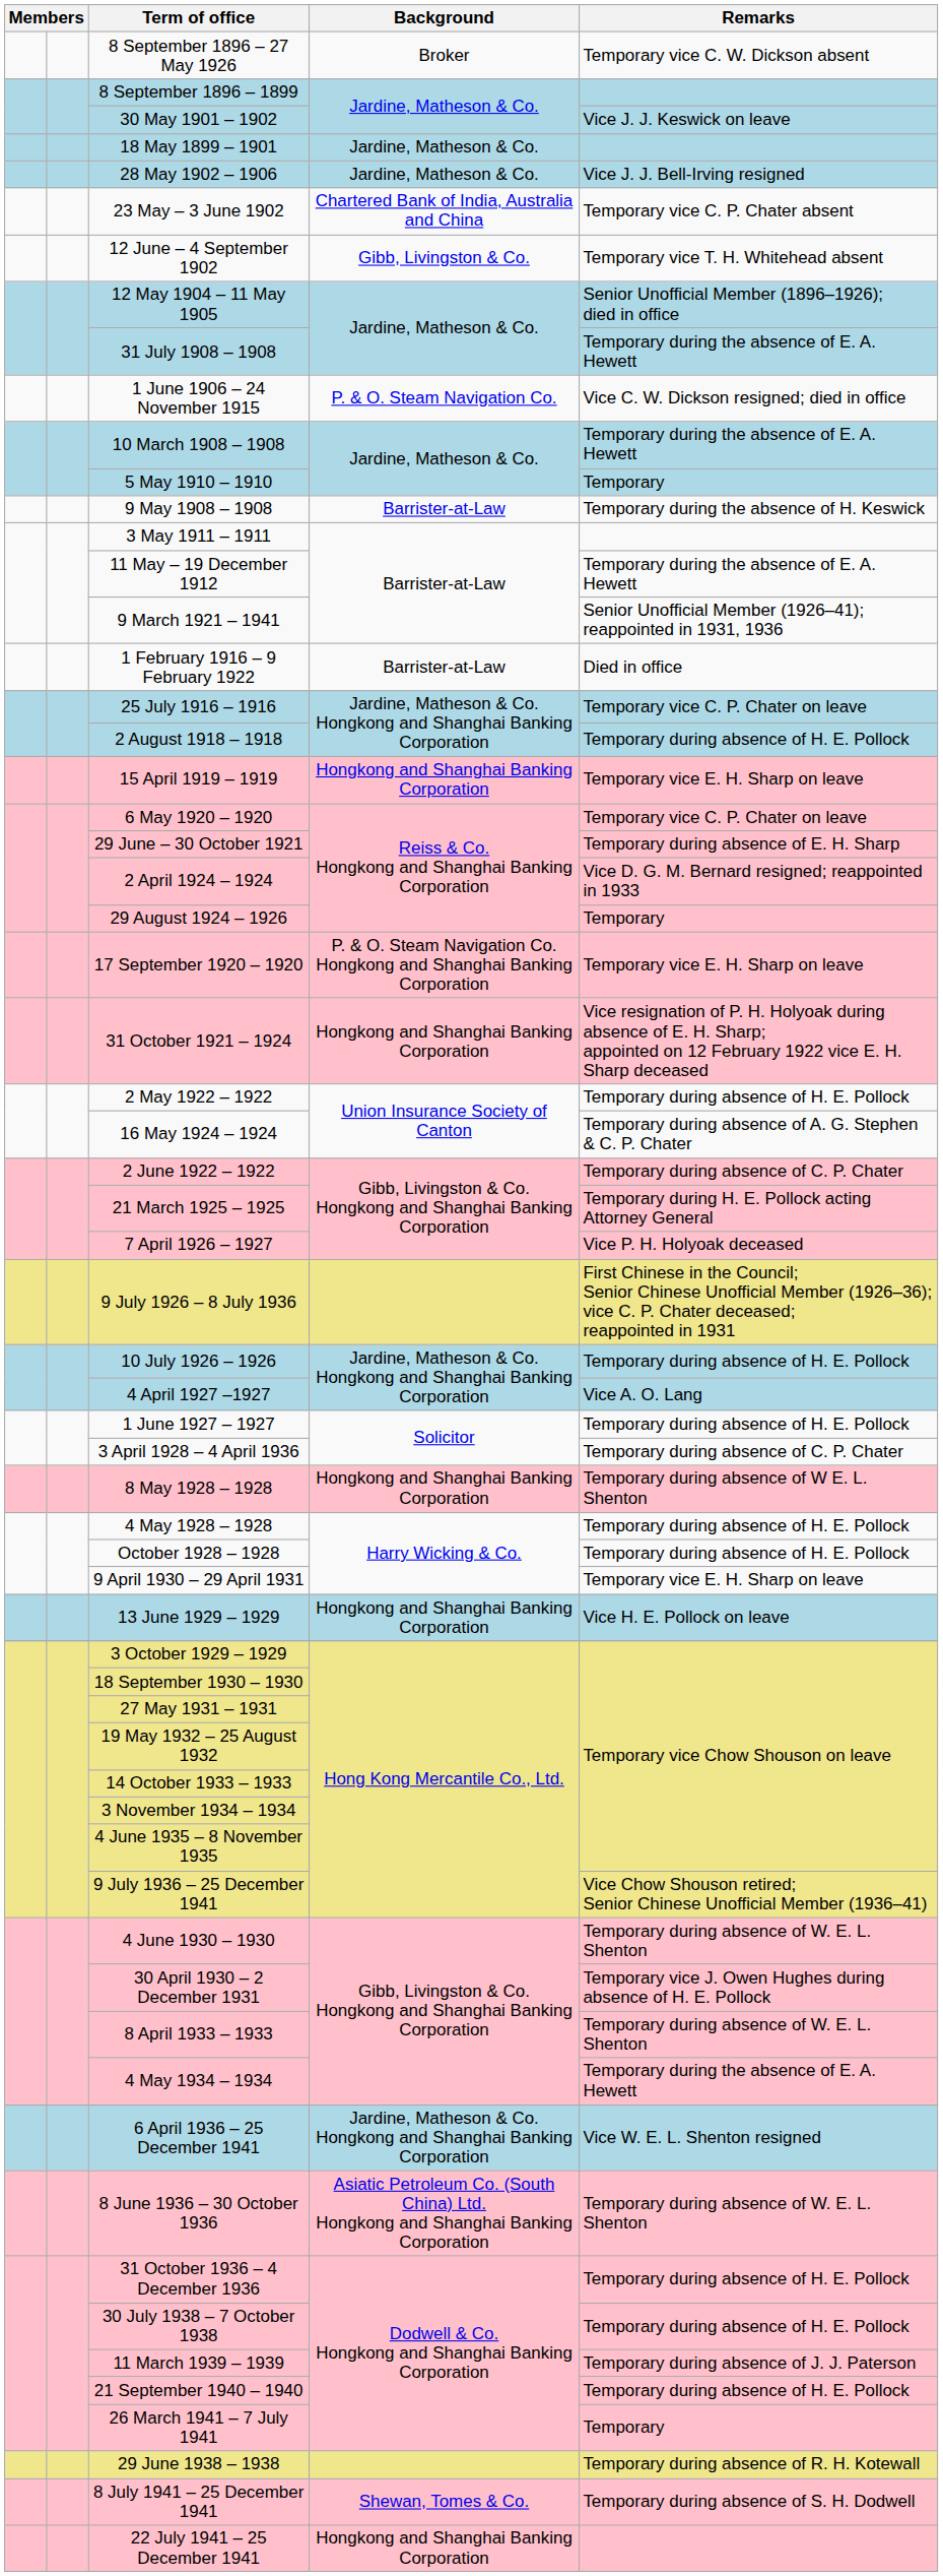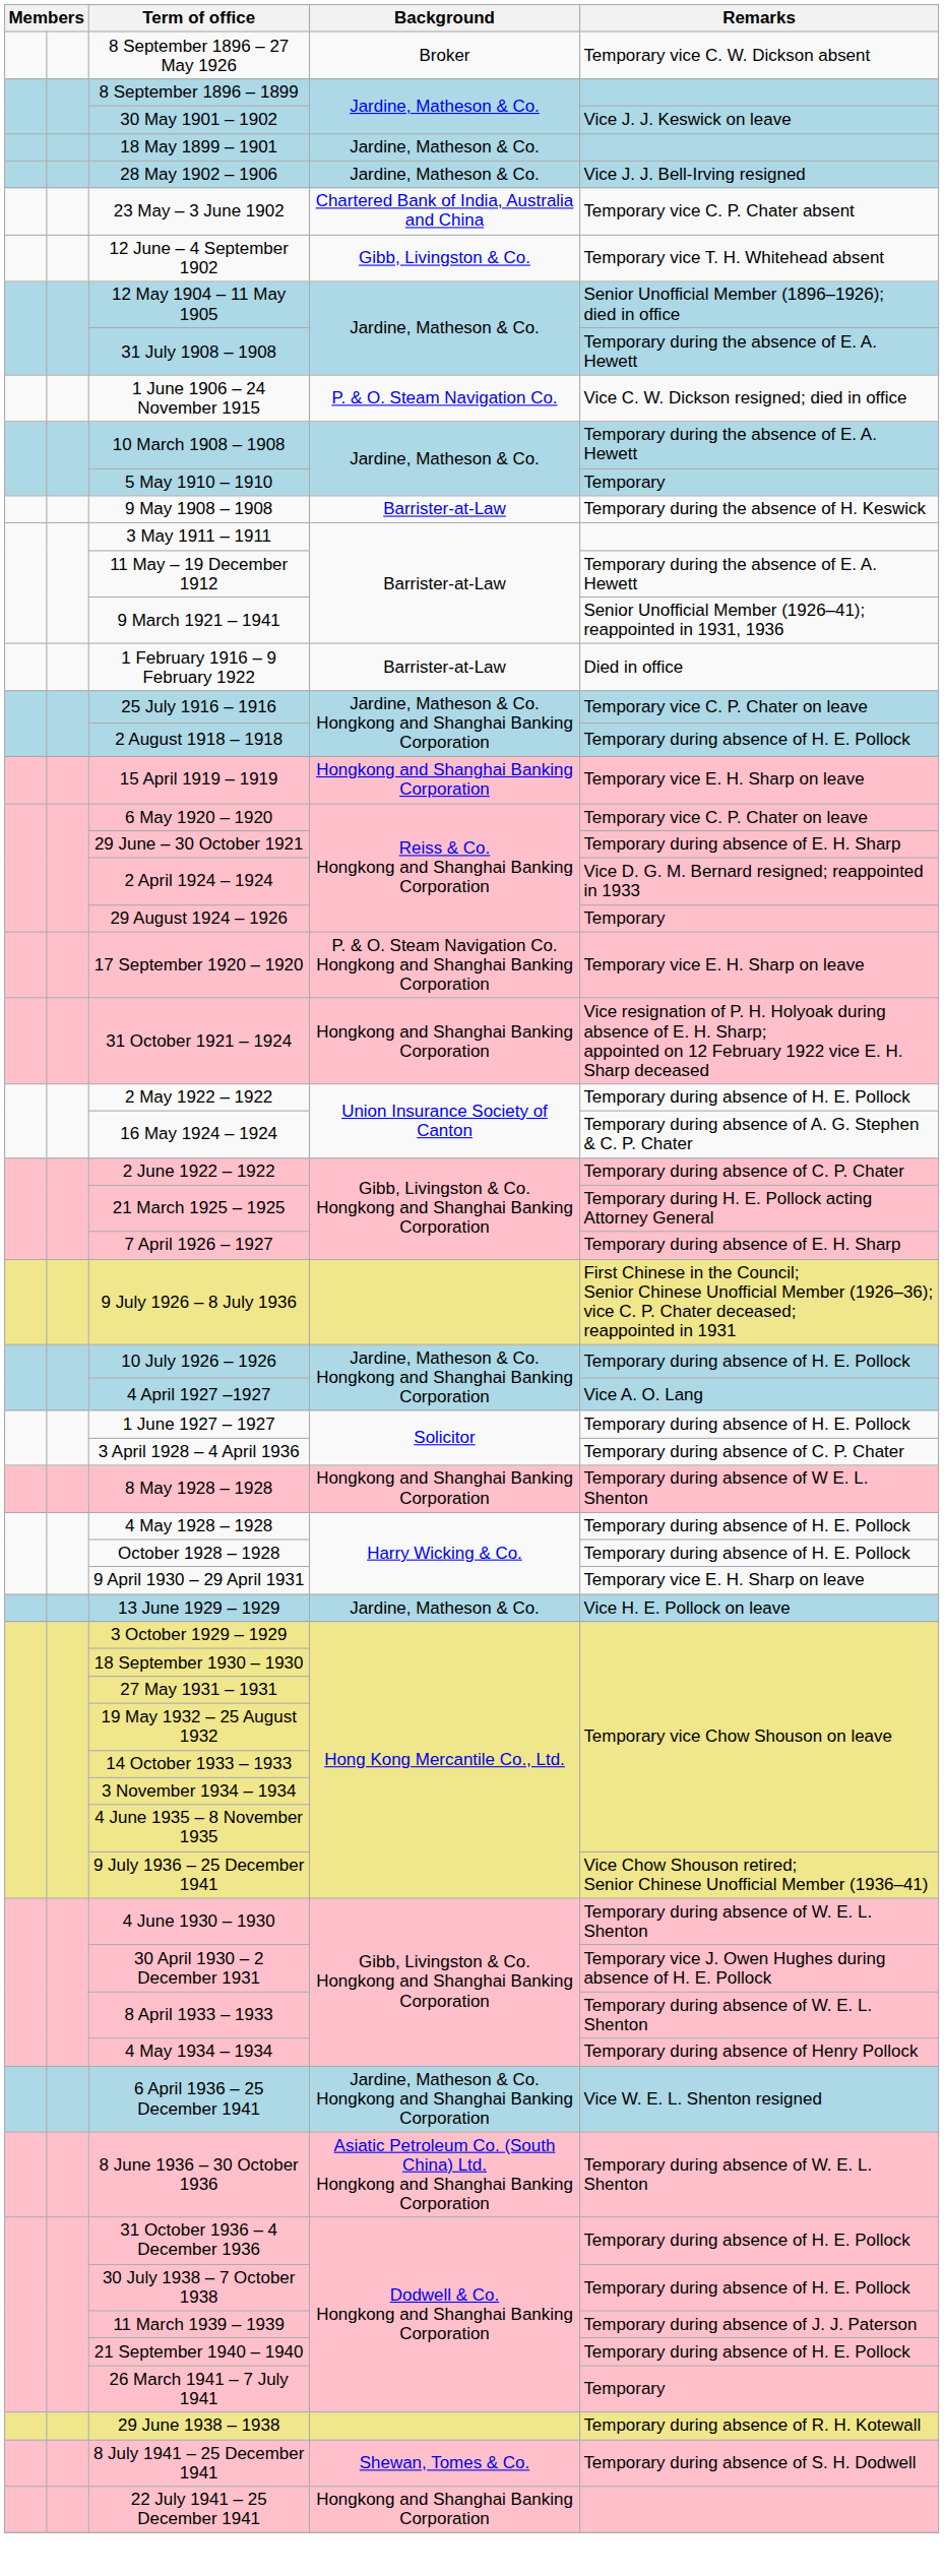7 April 1926 – 1927 | Remarks: Vice P. H. Holyoak deceased -> Temporary during absence of E. H. Sharp
13 June 1929 – 1929 | Background: Hongkong and Shanghai Banking Corporation -> Jardine, Matheson & Co.
4 May 1934 – 1934 | Remarks: Temporary during the absence of E. A. Hewett -> Temporary during absence of Henry Pollock
